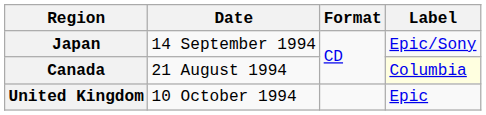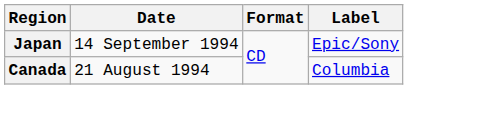Canada | Label: lightyellow background -> no background
- row: United Kingdom | 10 October 1994 | Epic
